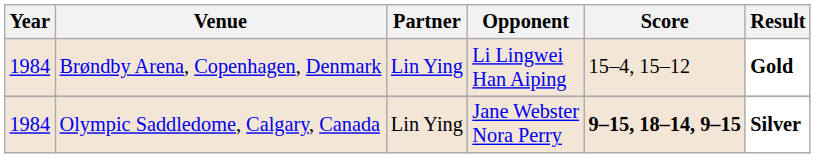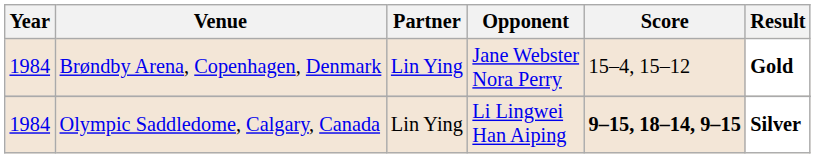Brøndby Arena, Copenhagen, Denmark | Opponent: Li Lingwei Han Aiping -> Jane Webster Nora Perry
Olympic Saddledome, Calgary, Canada | Opponent: Jane Webster Nora Perry -> Li Lingwei Han Aiping
